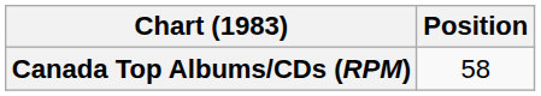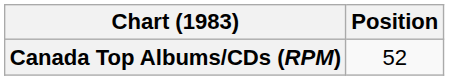Canada Top Albums/CDs (RPM) | Position: 58 -> 52
